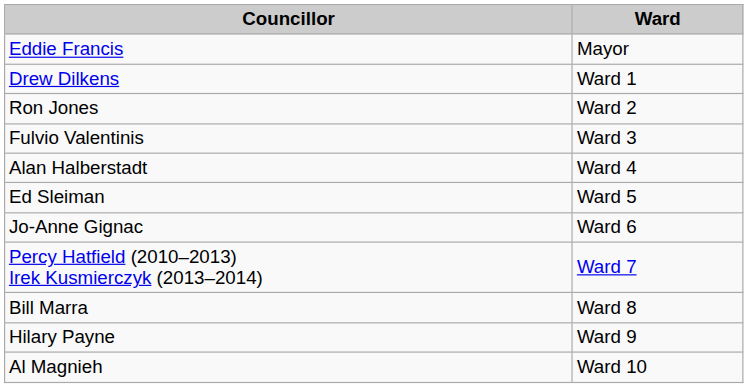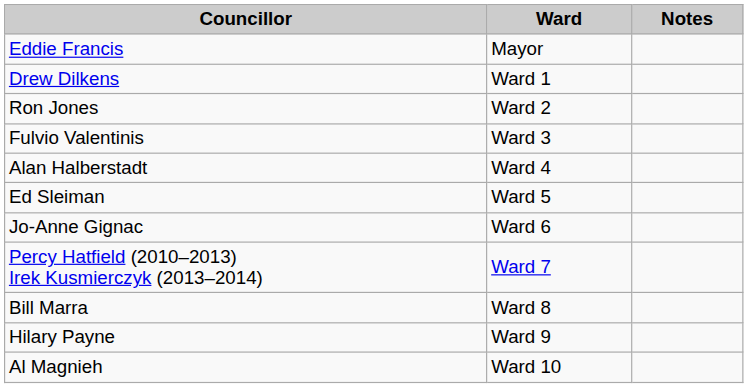+ column: Notes
